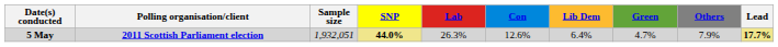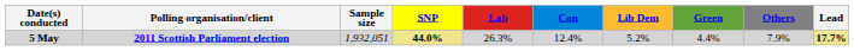5 May | Con: 12.6% -> 12.4%
5 May | Lib Dem: 6.4% -> 5.2%
5 May | Green: 4.7% -> 4.4%
